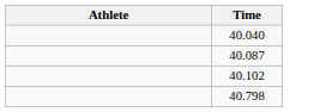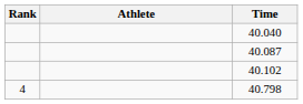+ column: Rank | 4
